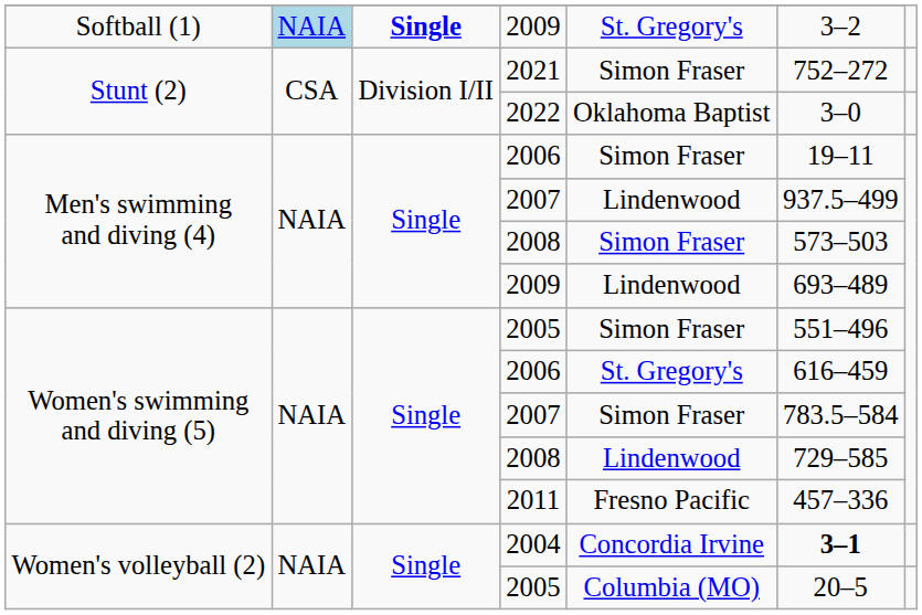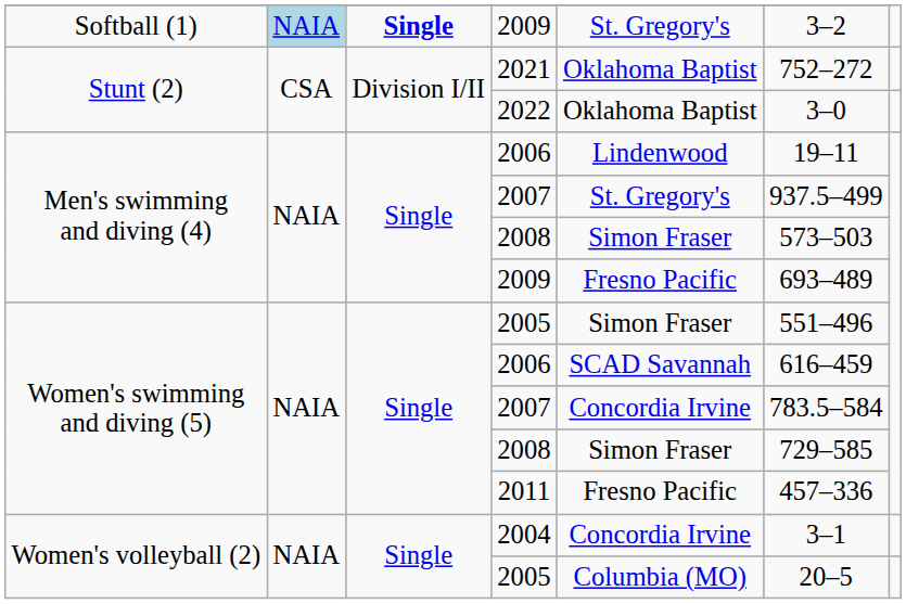2021 | column 5: Simon Fraser -> Oklahoma Baptist
Men's swimming and diving (4) / 2006 | column 5: Simon Fraser -> Lindenwood
Men's swimming and diving (4) / 2007 | column 5: Lindenwood -> St. Gregory's
Men's swimming and diving (4) / 2009 | column 5: Lindenwood -> Fresno Pacific
Women's swimming and diving (5) / 2006 | column 5: St. Gregory's -> SCAD Savannah
Women's swimming and diving (5) / 2007 | column 5: Simon Fraser -> Concordia Irvine
Women's swimming and diving (5) / 2008 | column 5: Lindenwood -> Simon Fraser
2004 | column 6: bold -> normal
